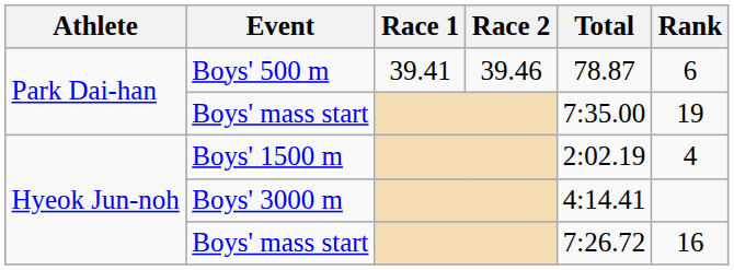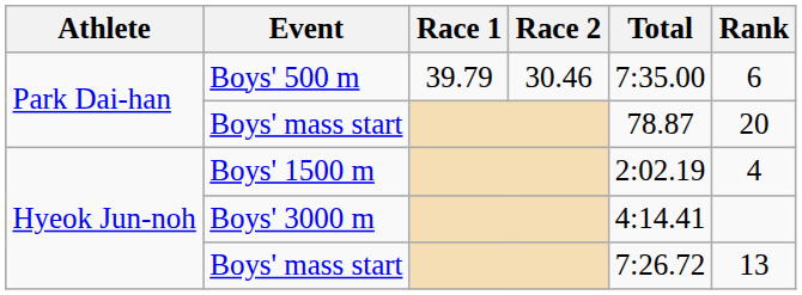Boys' 500 m | Race 1: 39.41 -> 39.79
Boys' 500 m | Race 2: 39.46 -> 30.46
Boys' 500 m | Total: 78.87 -> 7:35.00
Park Dai-han / Boys' mass start | Total: 7:35.00 -> 78.87
Park Dai-han / Boys' mass start | Rank: 19 -> 20
Hyeok Jun-noh / Boys' mass start | Rank: 16 -> 13
